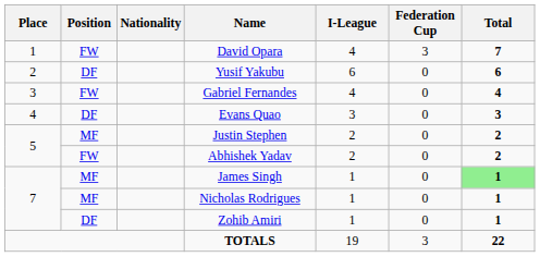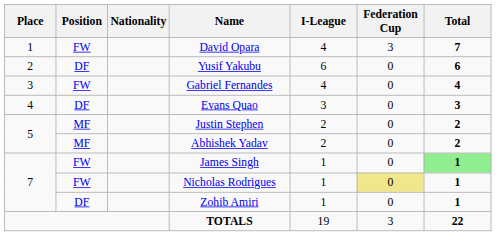Abhishek Yadav | Position: FW -> MF
James Singh | Position: MF -> FW
Nicholas Rodrigues | Position: MF -> FW
Nicholas Rodrigues | Federation Cup: no background -> khaki background
